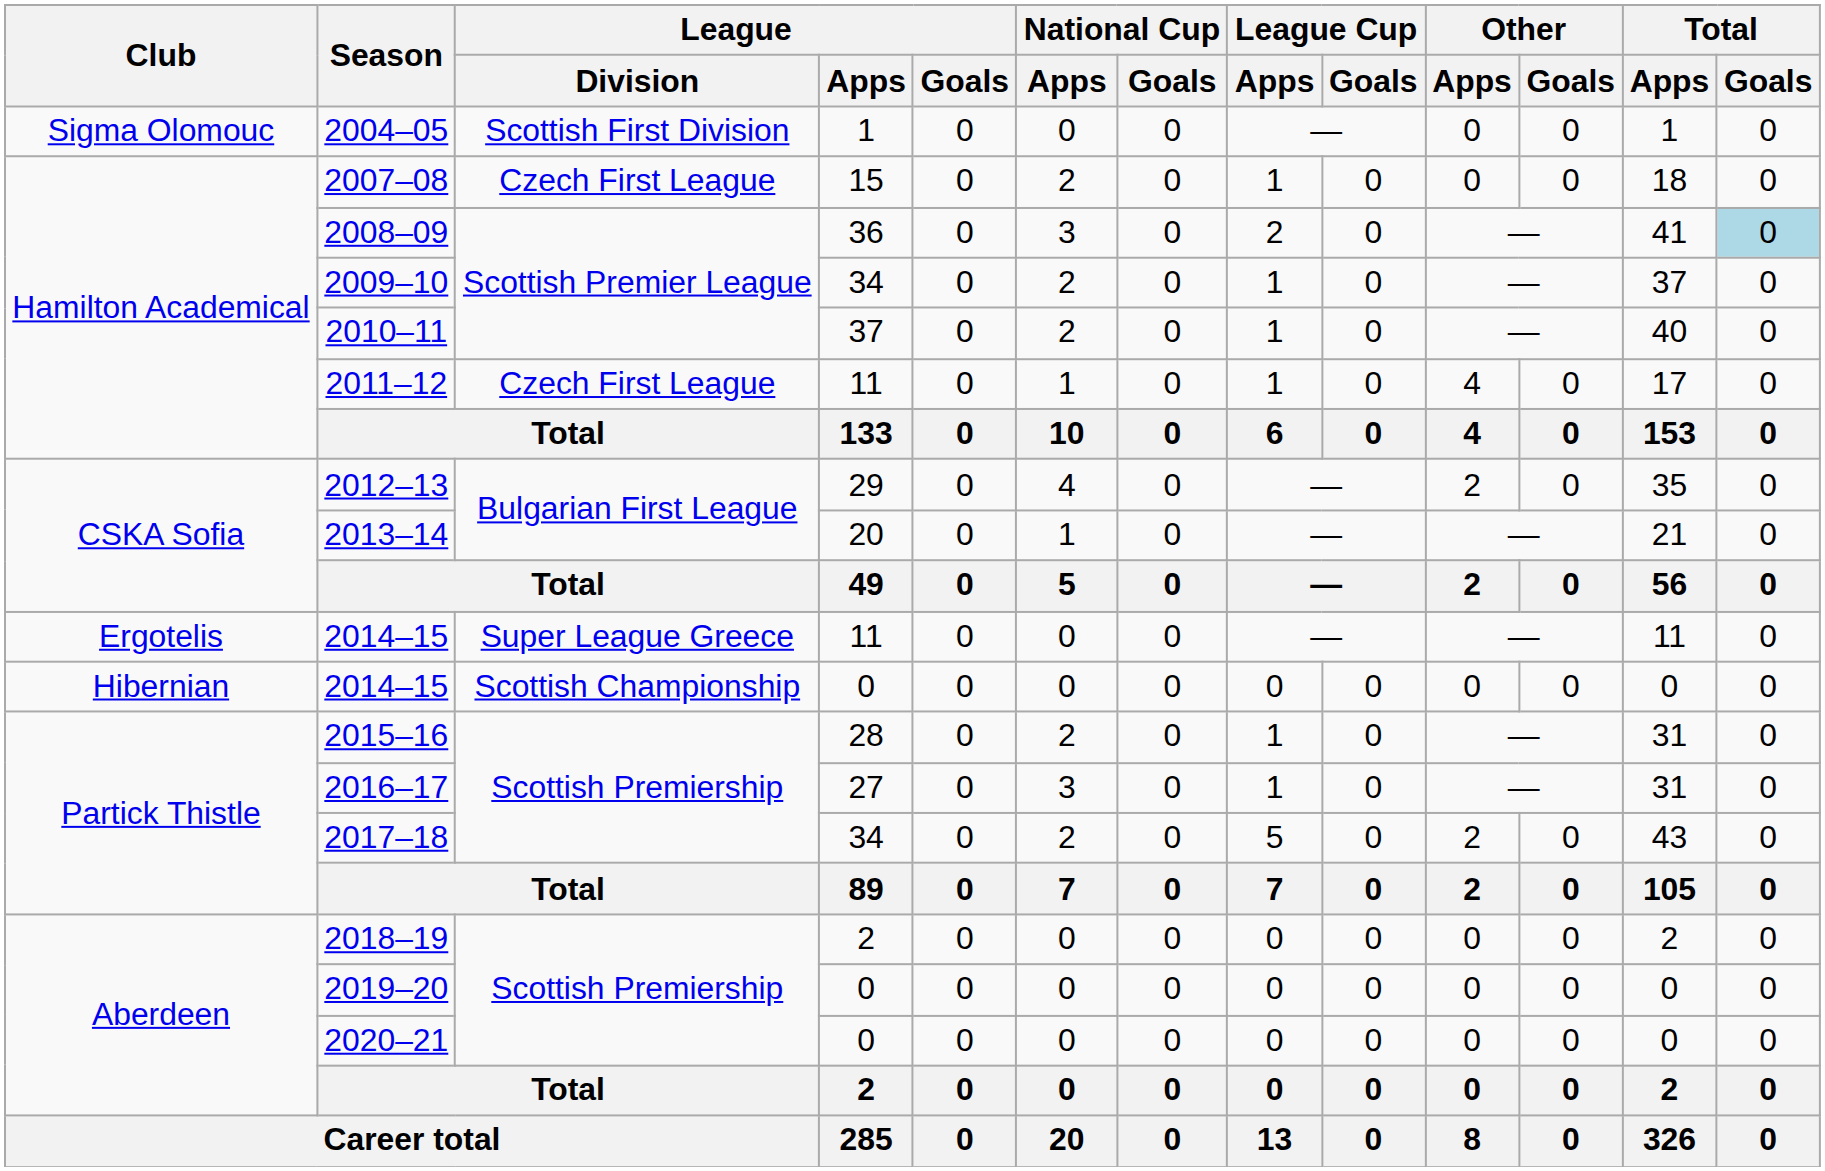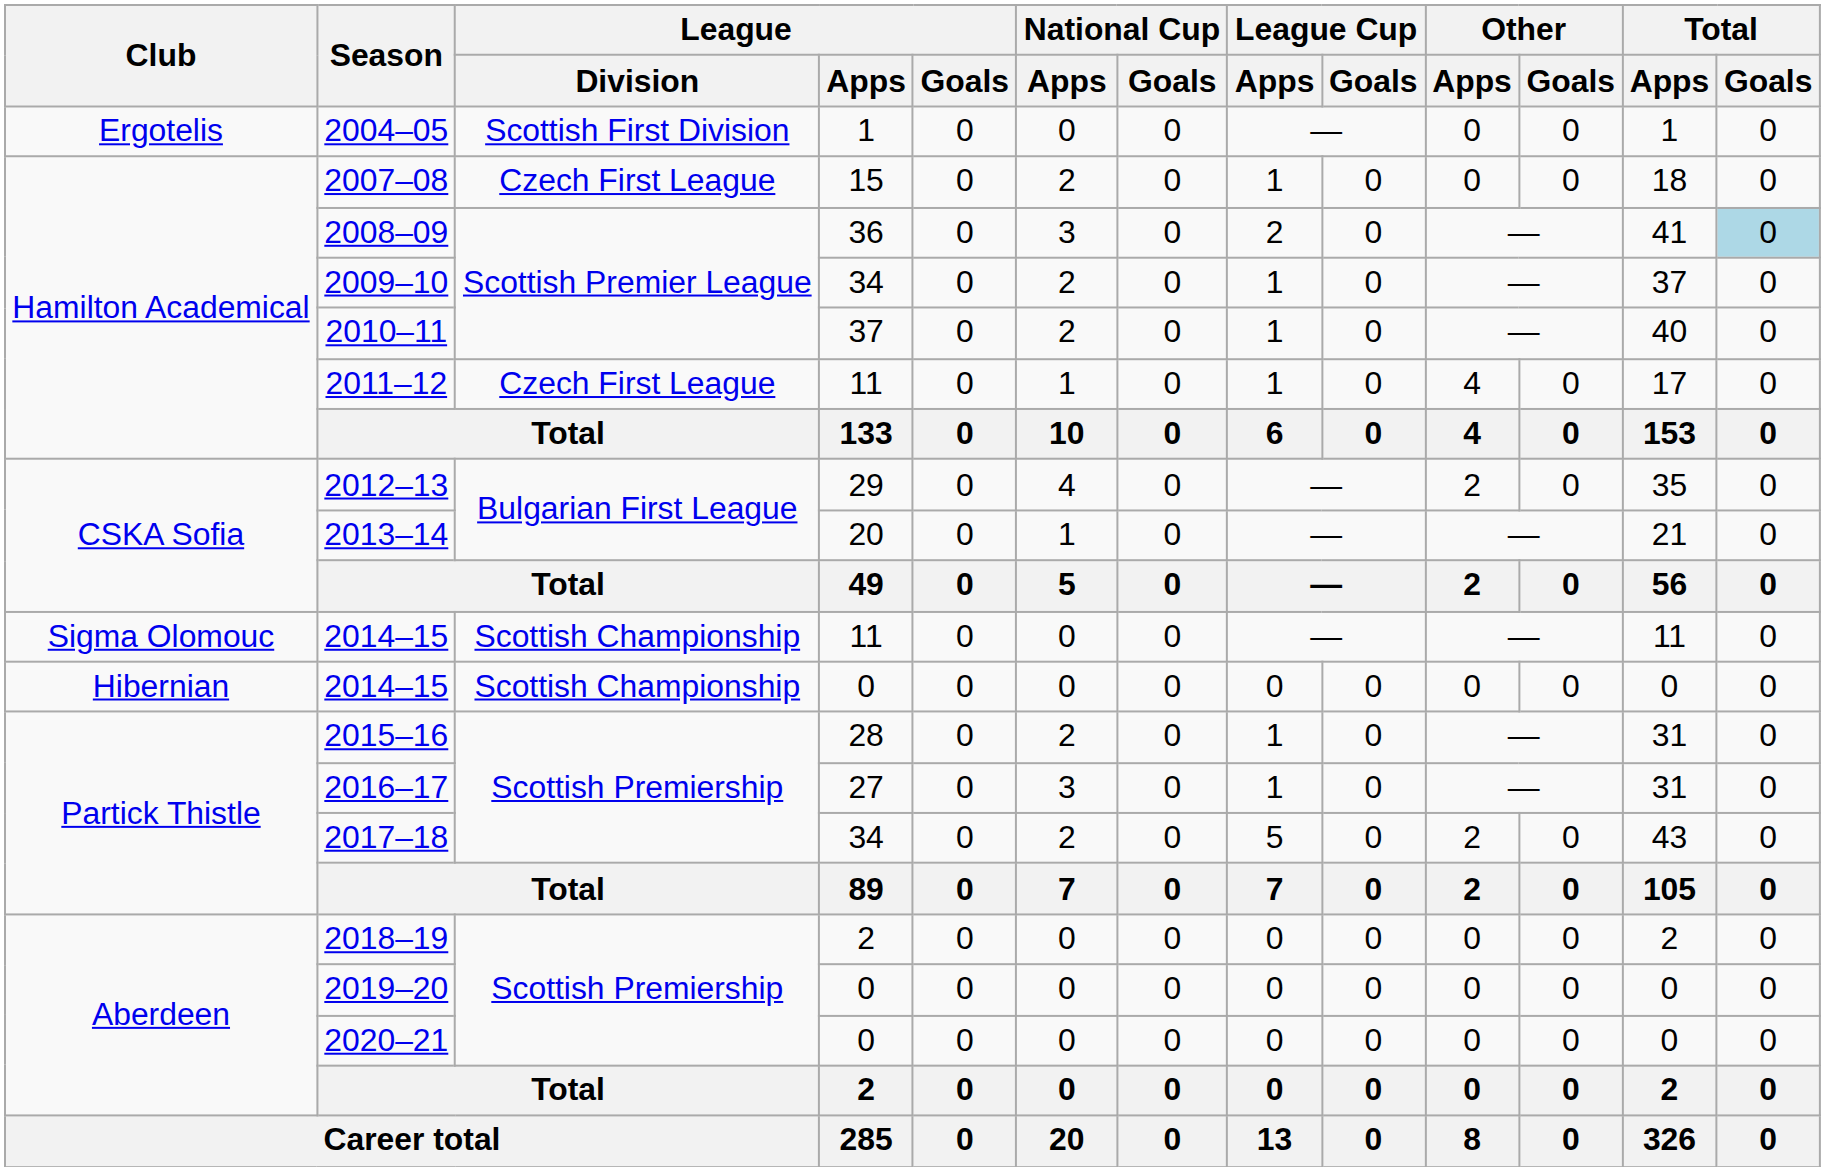2004–05 | Club: Sigma Olomouc -> Ergotelis
2014–15 / 11 | Club: Ergotelis -> Sigma Olomouc
2014–15 / 11 | League / Division: Super League Greece -> Scottish Championship
